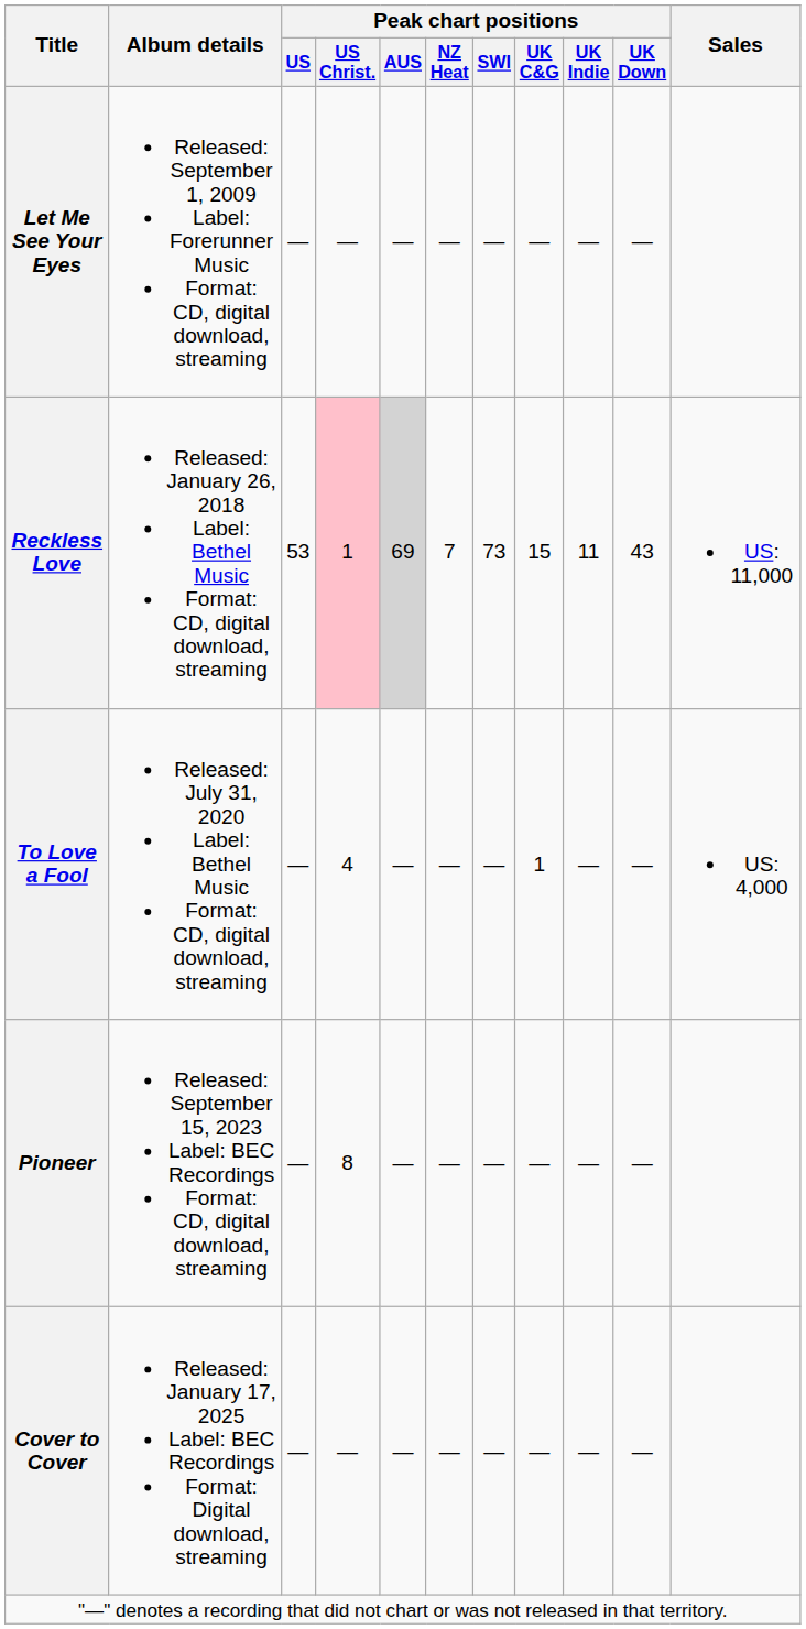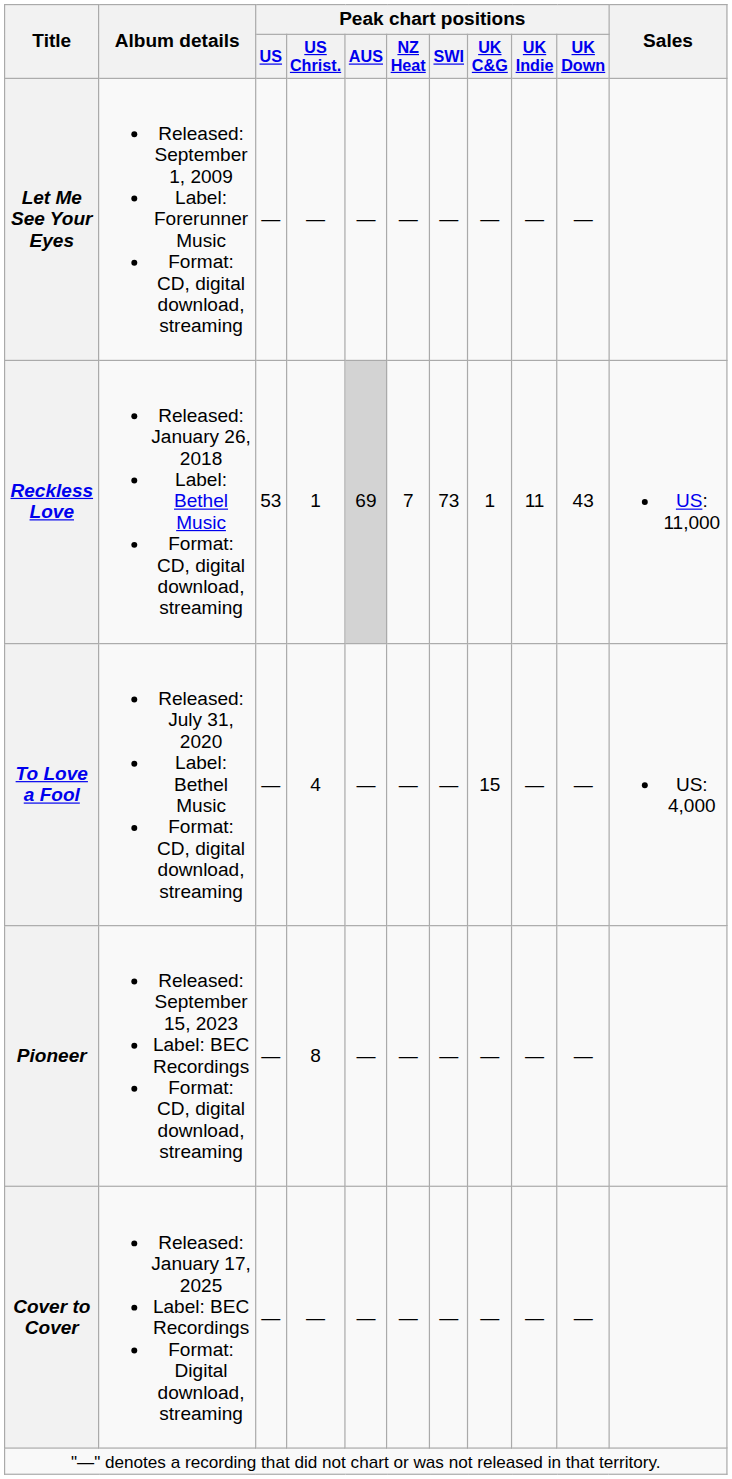Reckless Love | Peak chart positions / US Christ.: pink background -> no background
Reckless Love | Peak chart positions / UK C&G: 15 -> 1
To Love a Fool | Peak chart positions / UK C&G: 1 -> 15
